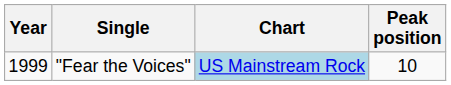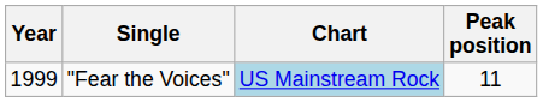"Fear the Voices" | Peak position: 10 -> 11
